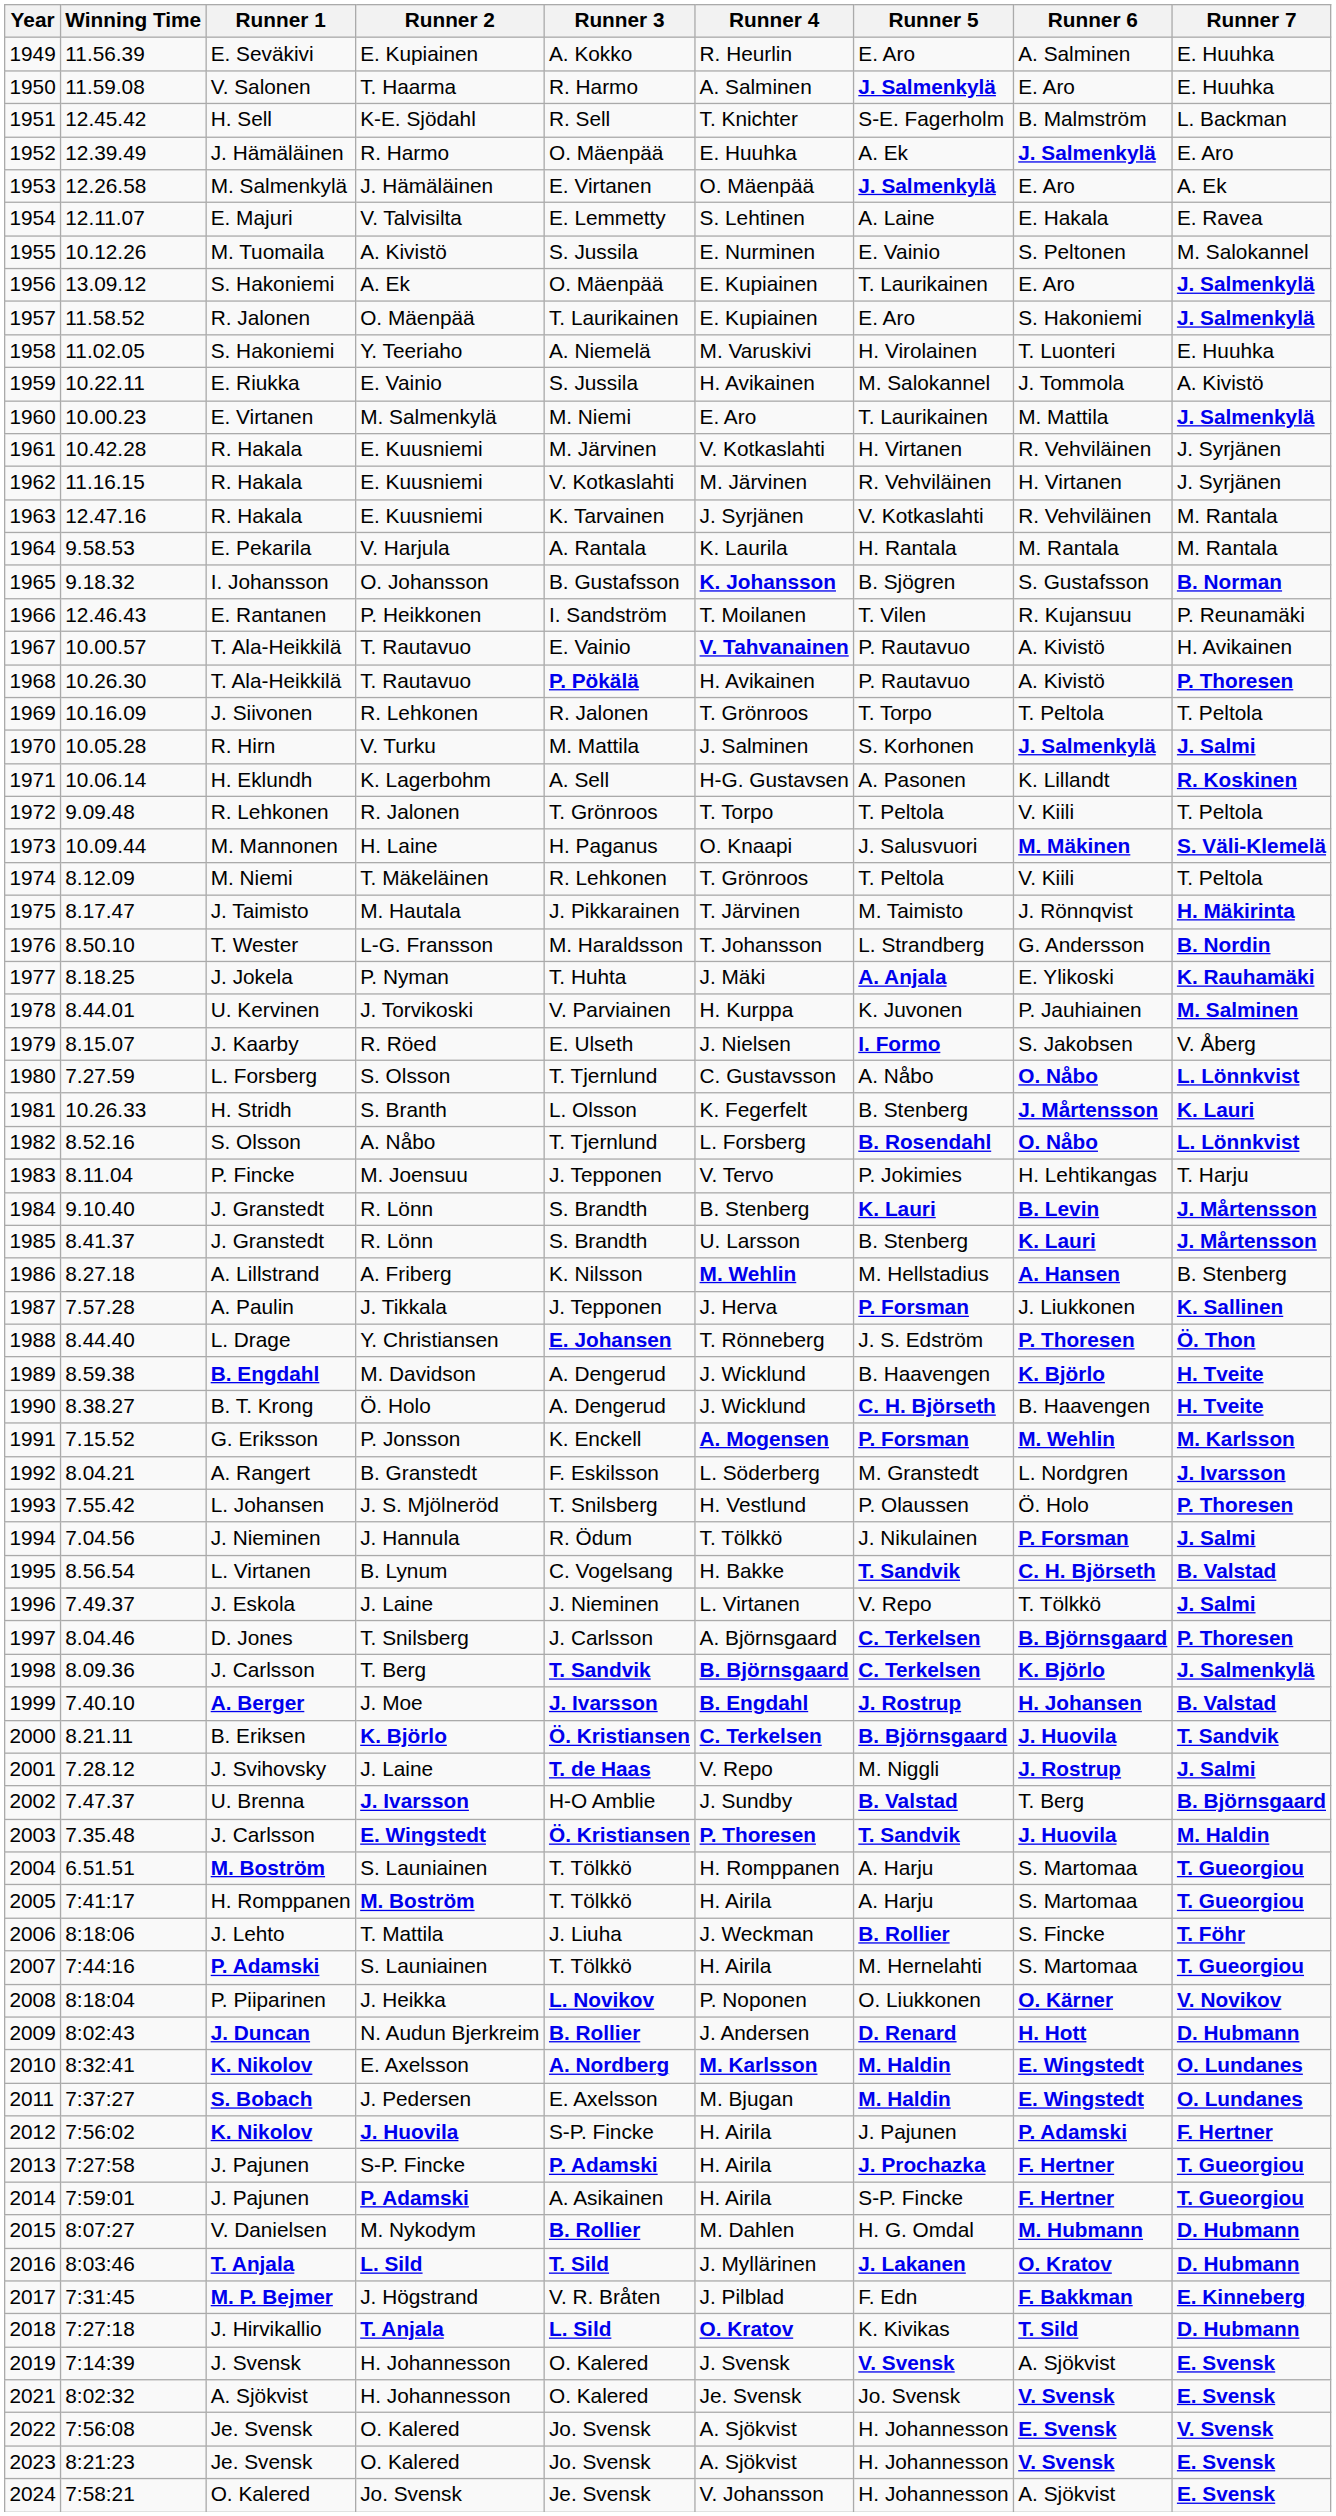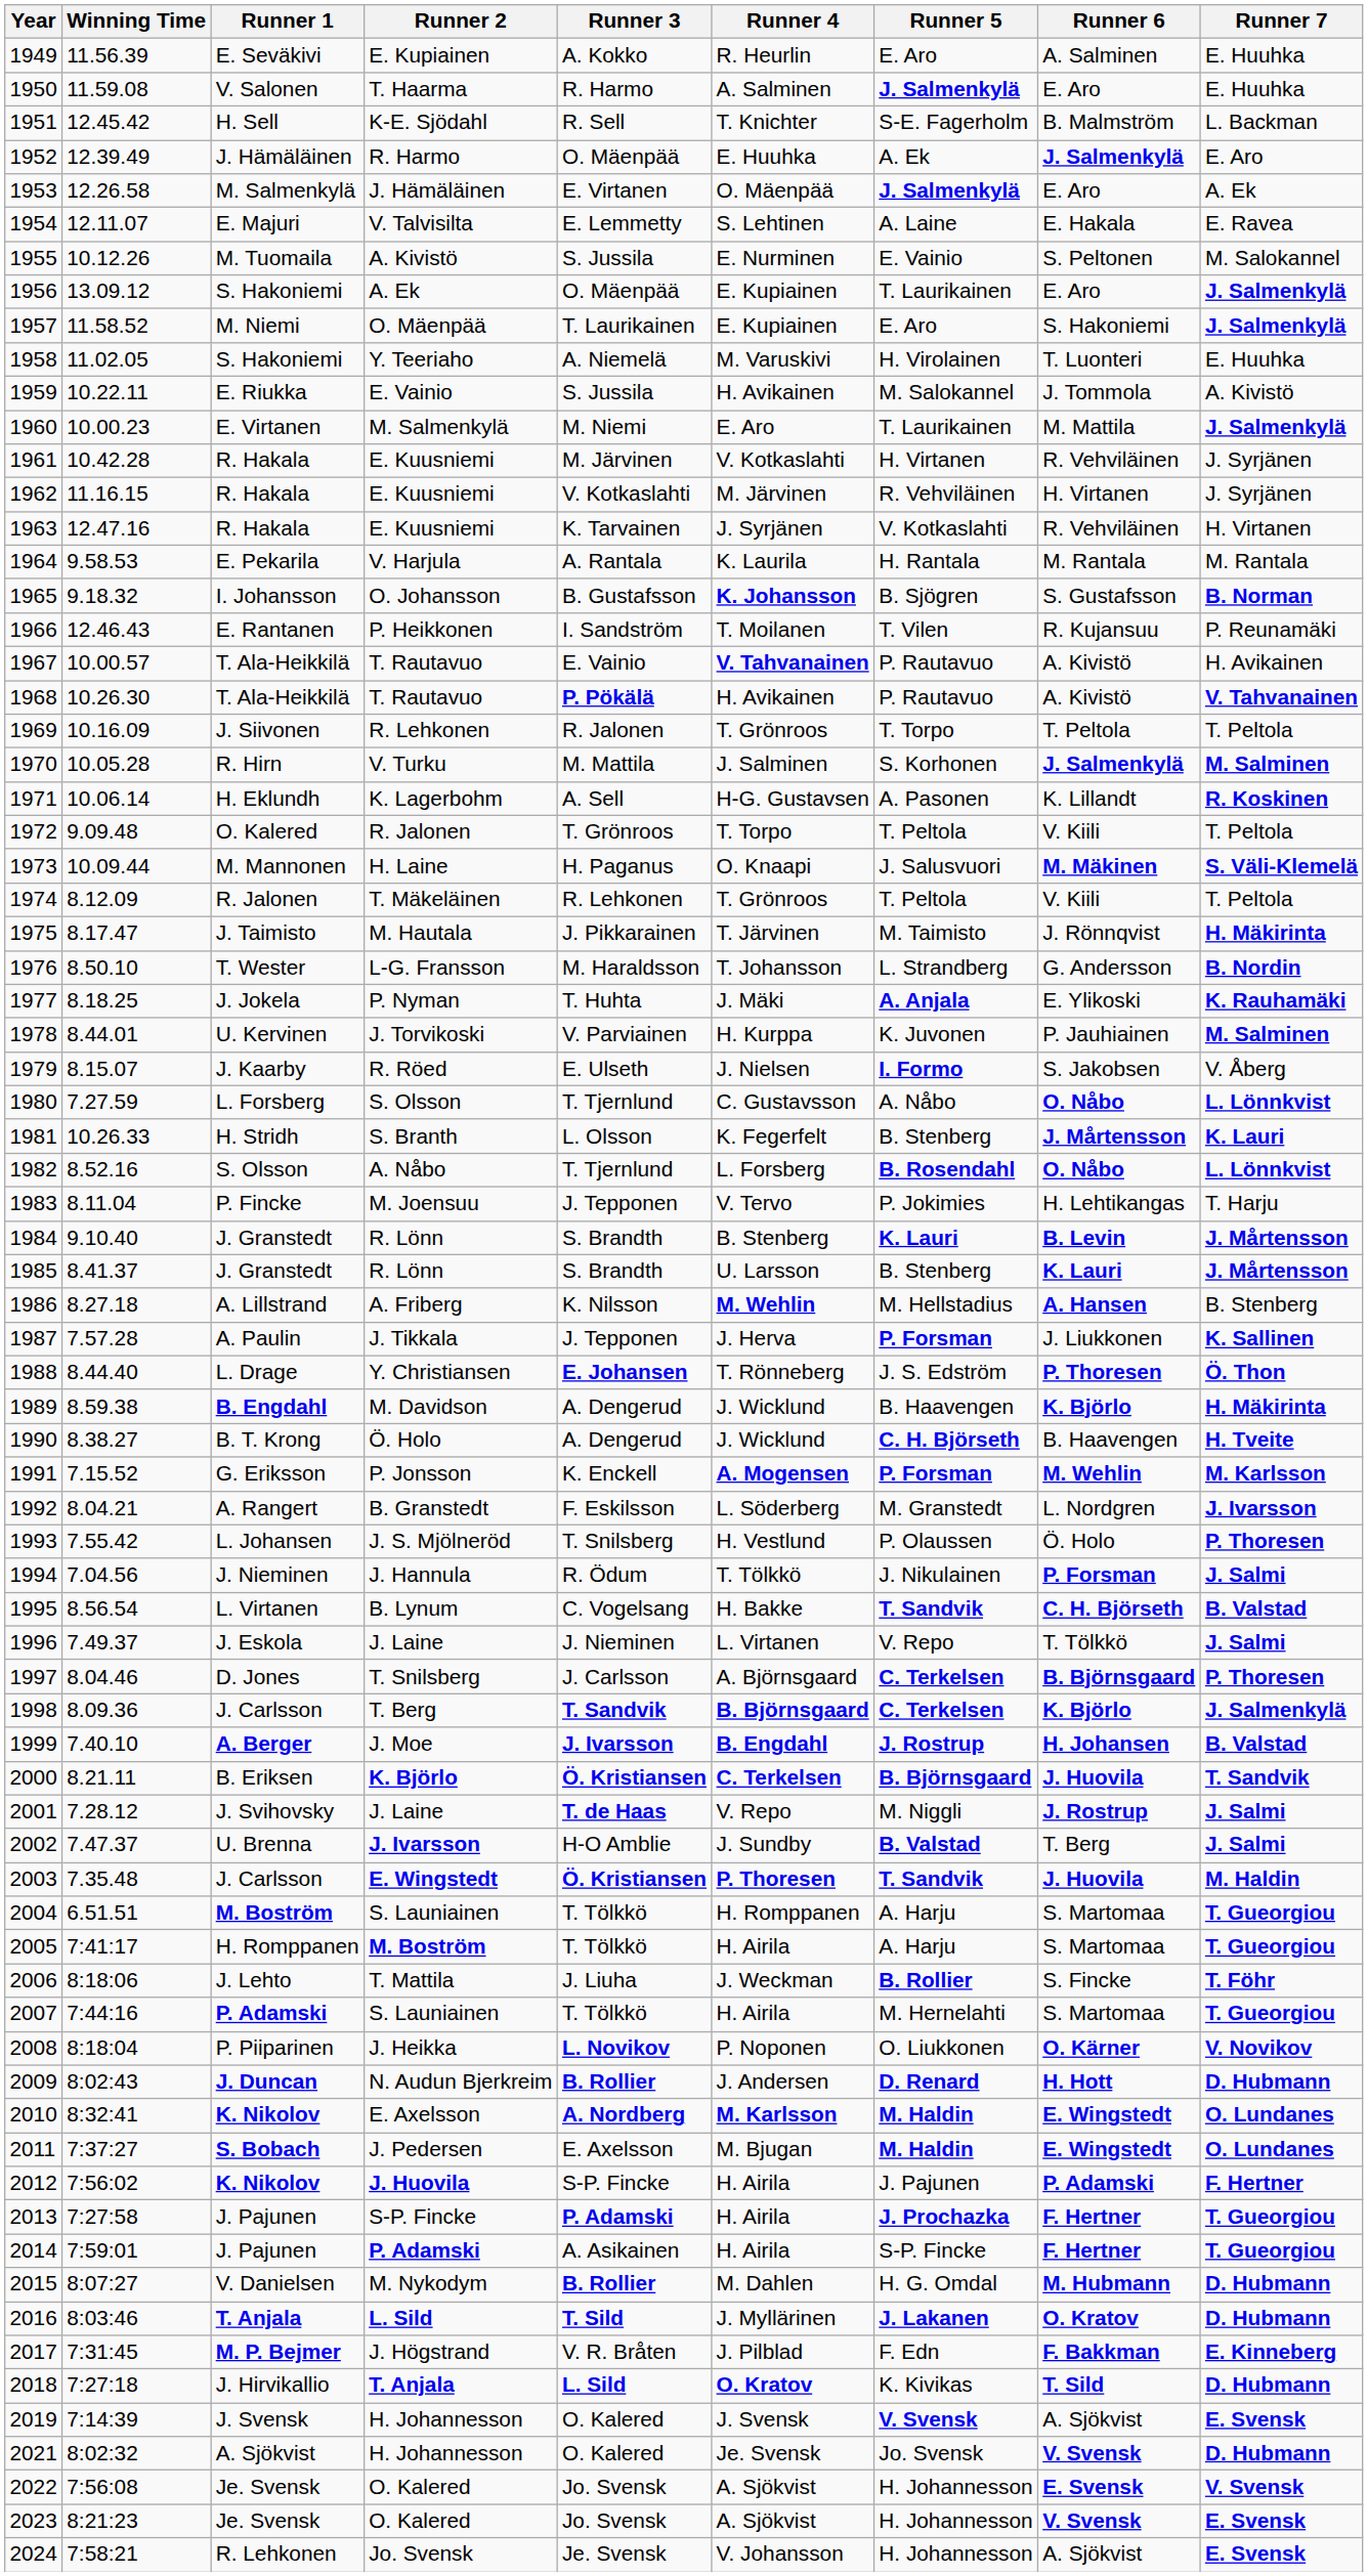1957 | Runner 1: R. Jalonen -> M. Niemi
1963 | Runner 7: M. Rantala -> H. Virtanen
1968 | Runner 7: P. Thoresen -> V. Tahvanainen
1970 | Runner 7: J. Salmi -> M. Salminen
1972 | Runner 1: R. Lehkonen -> O. Kalered
1974 | Runner 1: M. Niemi -> R. Jalonen
1989 | Runner 7: H. Tveite -> H. Mäkirinta
2002 | Runner 7: B. Björnsgaard -> J. Salmi
2021 | Runner 7: E. Svensk -> D. Hubmann
2024 | Runner 1: O. Kalered -> R. Lehkonen
